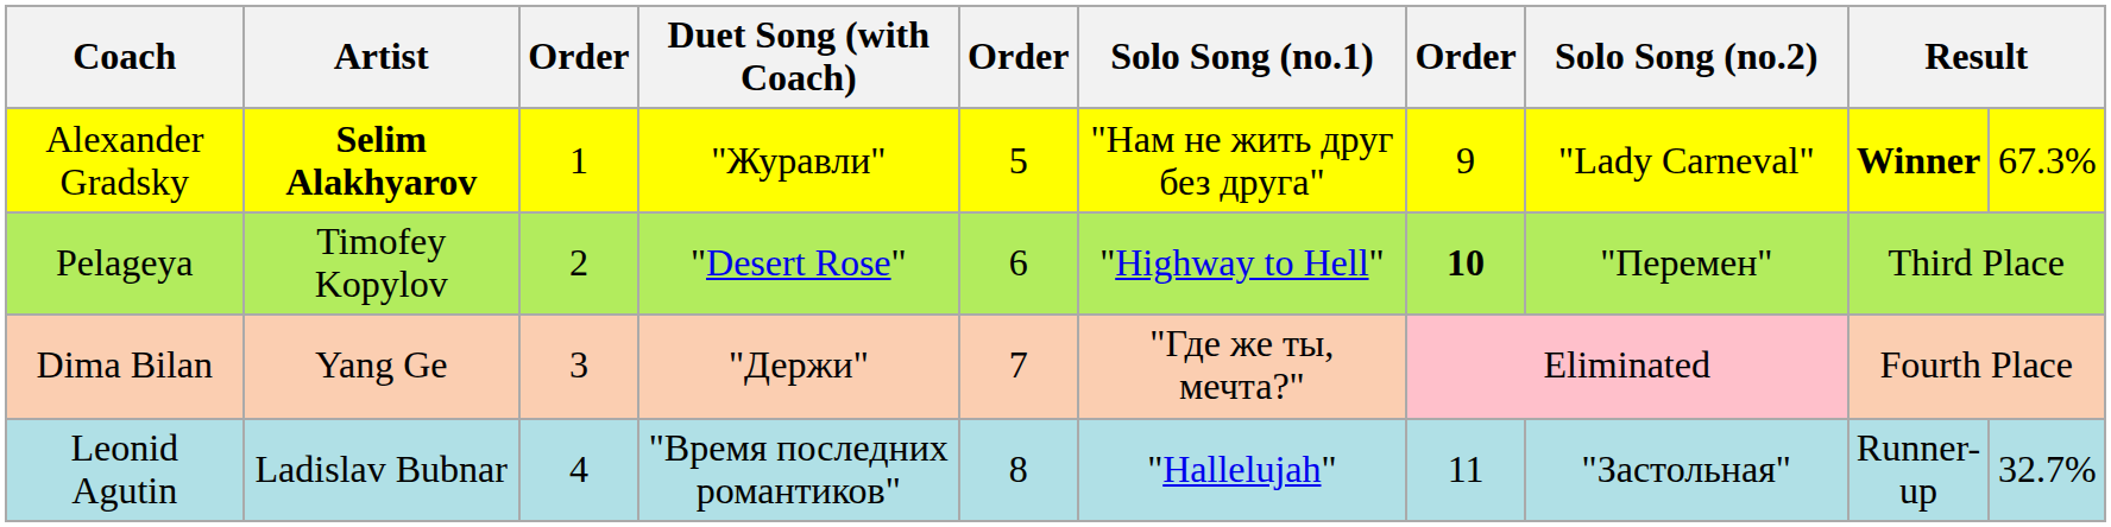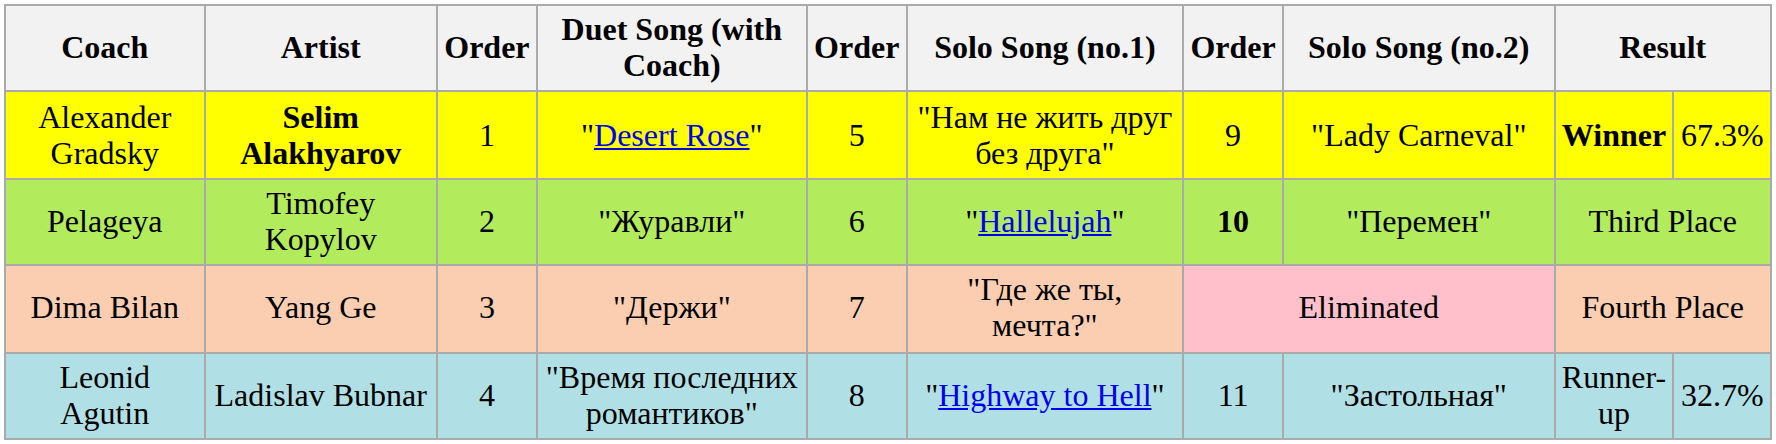Alexander Gradsky | Duet Song (with Coach): "Журавли" -> "Desert Rose"
Pelageya | Duet Song (with Coach): "Desert Rose" -> "Журавли"
Pelageya | Solo Song (no.1): "Highway to Hell" -> "Hallelujah"
Leonid Agutin | Solo Song (no.1): "Hallelujah" -> "Highway to Hell"
